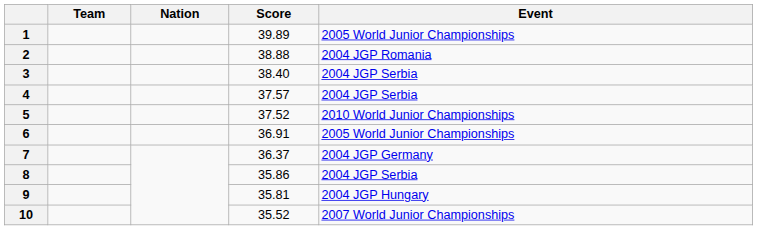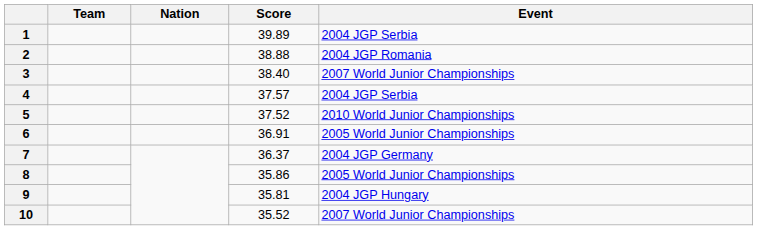1 | Event: 2005 World Junior Championships -> 2004 JGP Serbia
3 | Event: 2004 JGP Serbia -> 2007 World Junior Championships
8 | Event: 2004 JGP Serbia -> 2005 World Junior Championships
